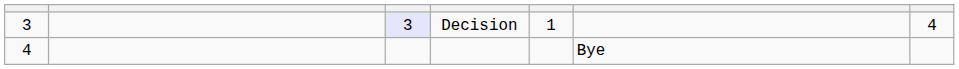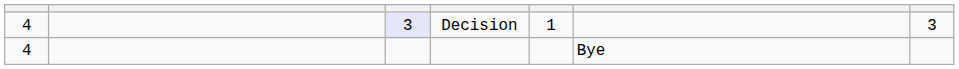Decision | column 1: 3 -> 4
Decision | column 7: 4 -> 3
